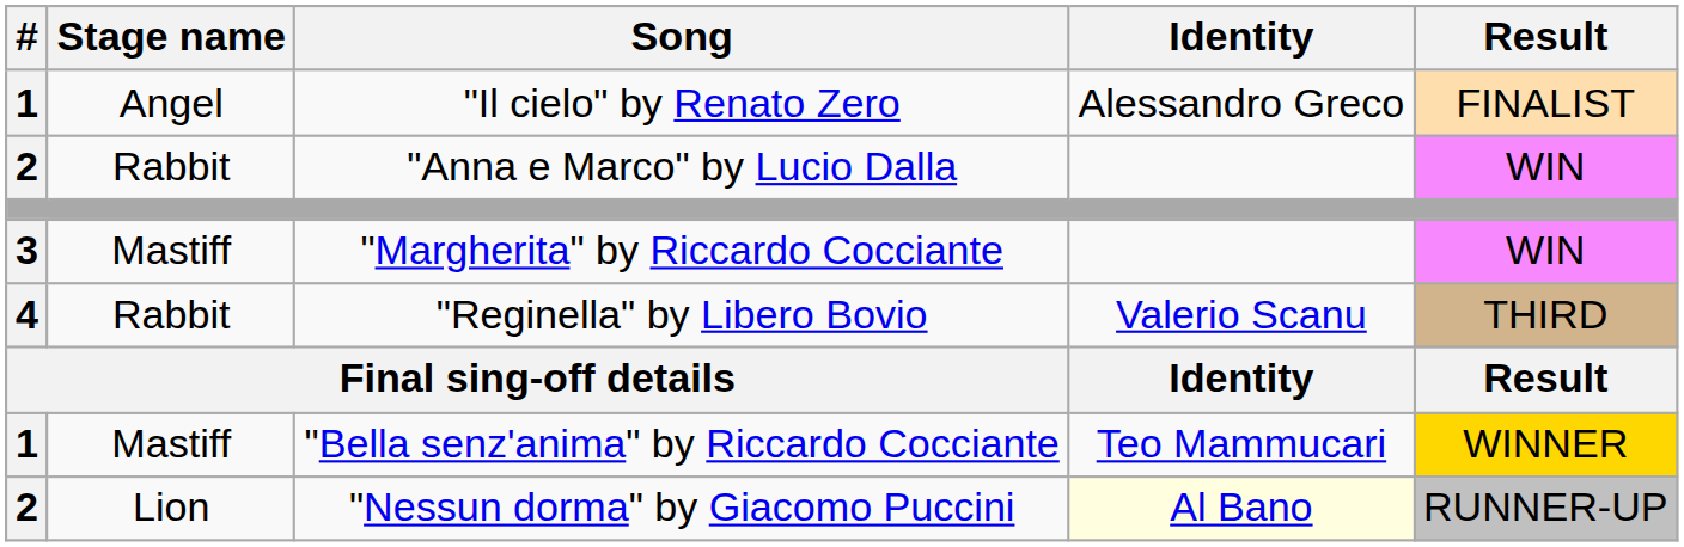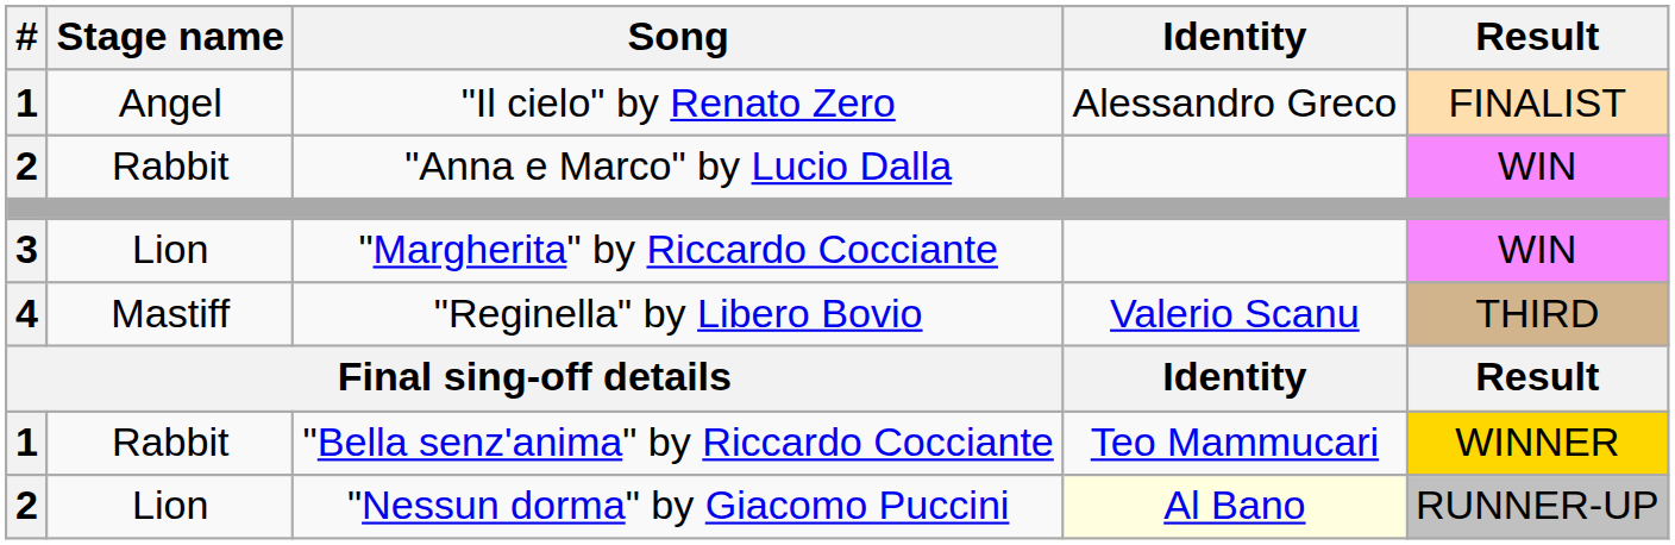"Margherita" by Riccardo Cocciante | Stage name: Mastiff -> Lion
"Reginella" by Libero Bovio | Stage name: Rabbit -> Mastiff
"Bella senz'anima" by Riccardo Cocciante | Stage name: Mastiff -> Rabbit
